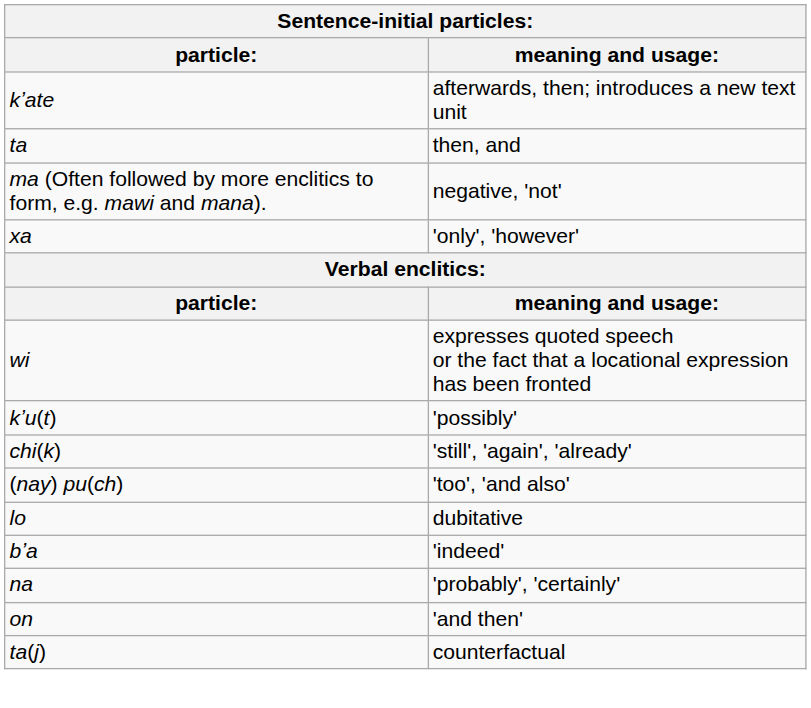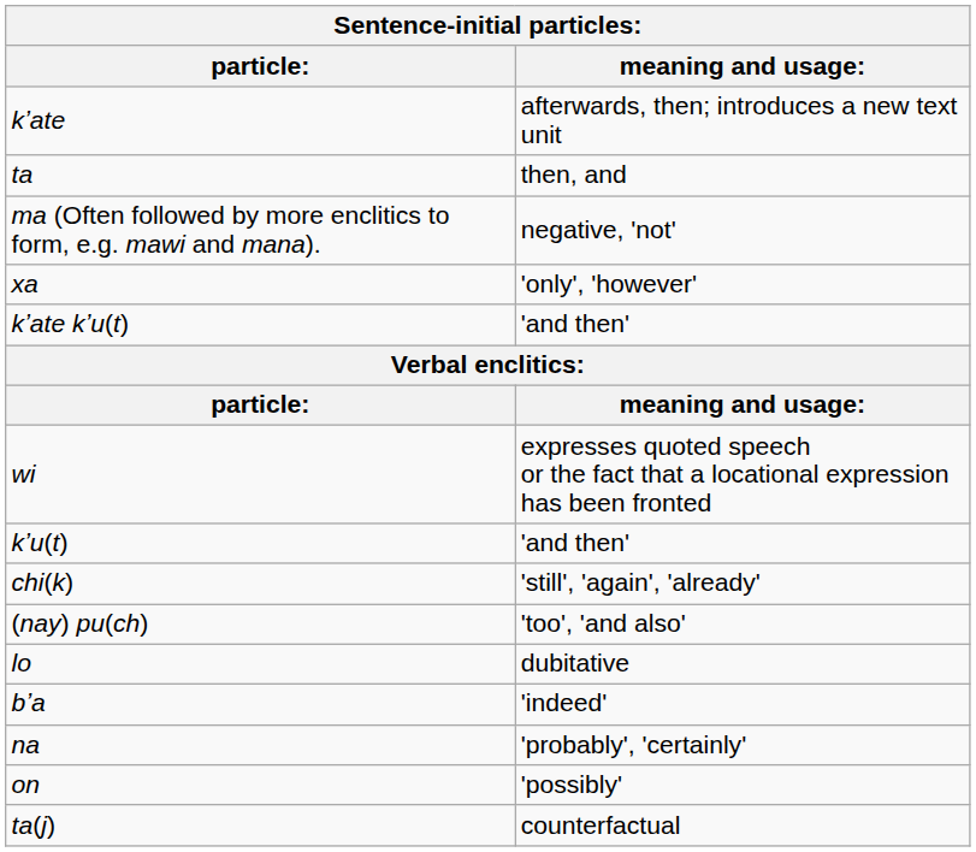+ row: kʼate kʼu(t) | 'and then'
kʼu(t) | meaning and usage:: 'possibly' -> 'and then'
on | meaning and usage:: 'and then' -> 'possibly'
